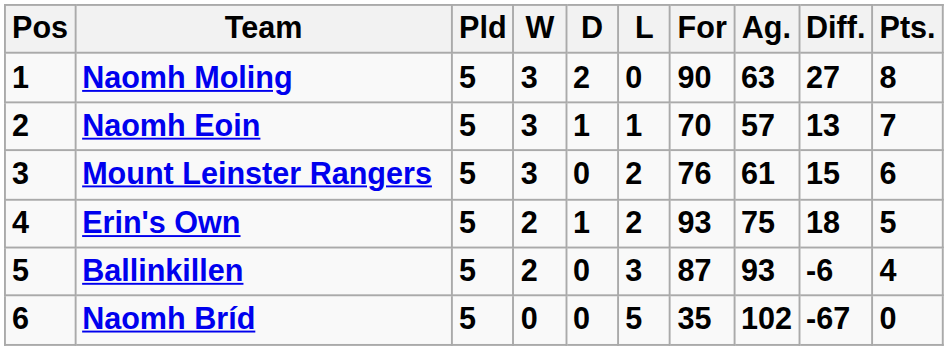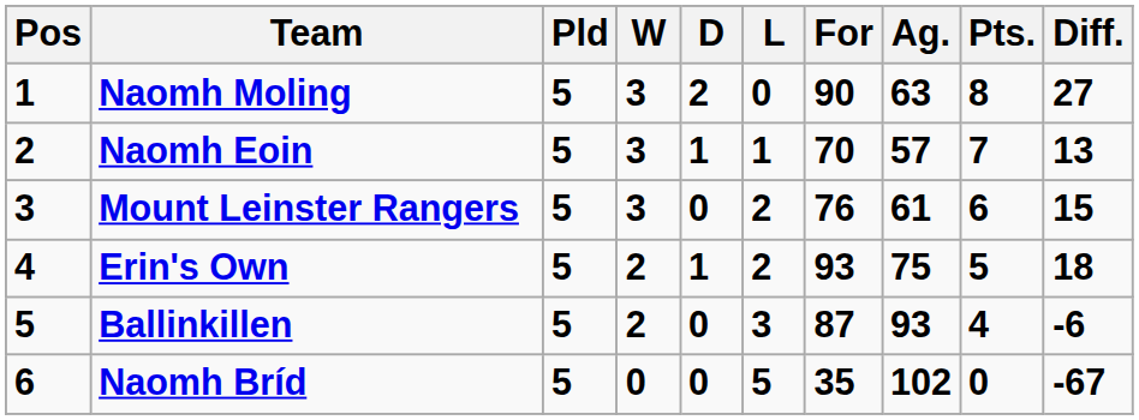columns swapped: Diff. <-> Pts.
